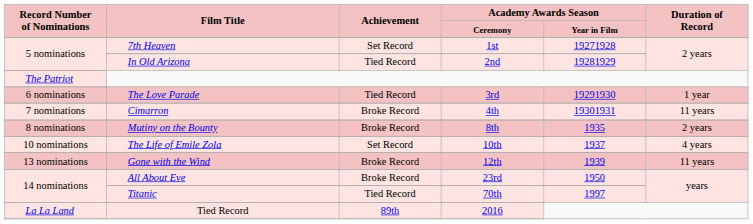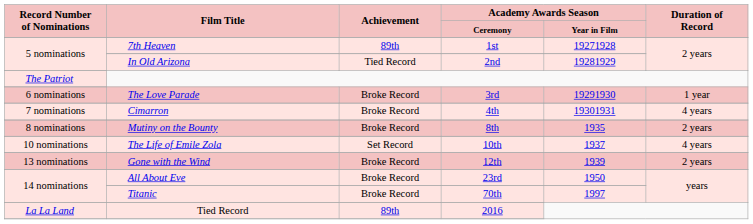7th Heaven | Achievement: Set Record -> 89th
The Love Parade | Achievement: Tied Record -> Broke Record
Cimarron | Duration of Record: 11 years -> 4 years
Gone with the Wind | Duration of Record: 11 years -> 2 years
Titanic | Achievement: Tied Record -> Broke Record
